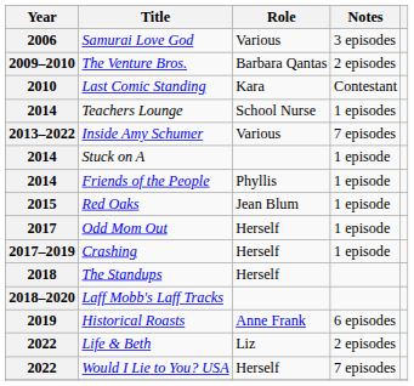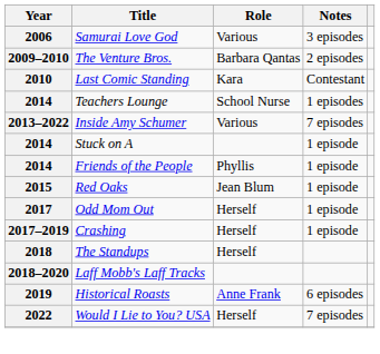- row: 2022 | Life & Beth | Liz | 2 episodes
